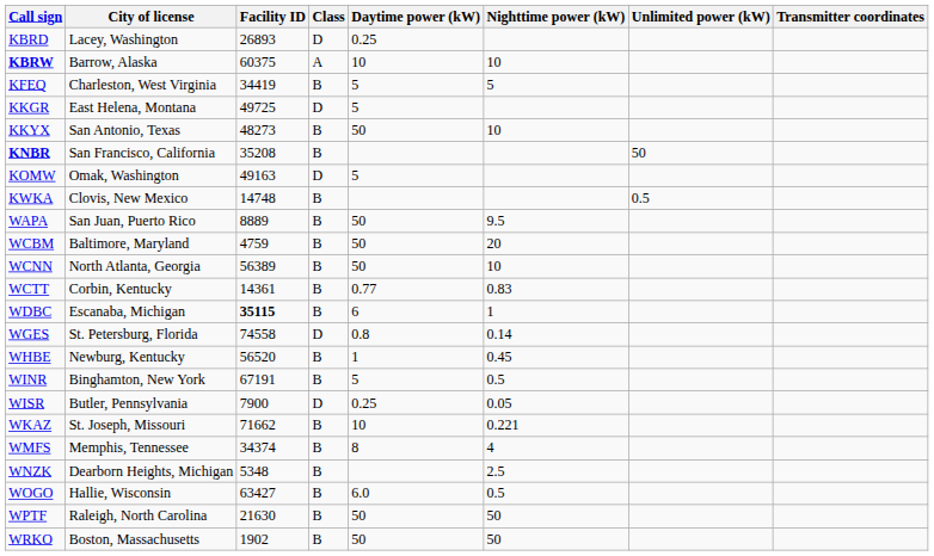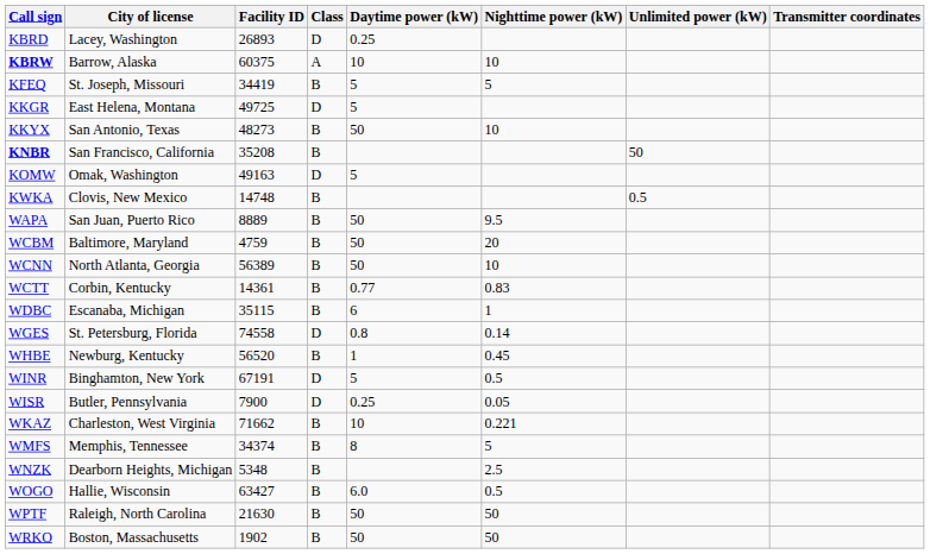KFEQ | City of license: Charleston, West Virginia -> St. Joseph, Missouri
WDBC | Facility ID: bold -> normal
WINR | Class: B -> D
WKAZ | City of license: St. Joseph, Missouri -> Charleston, West Virginia
WMFS | Nighttime power (kW): 4 -> 5
